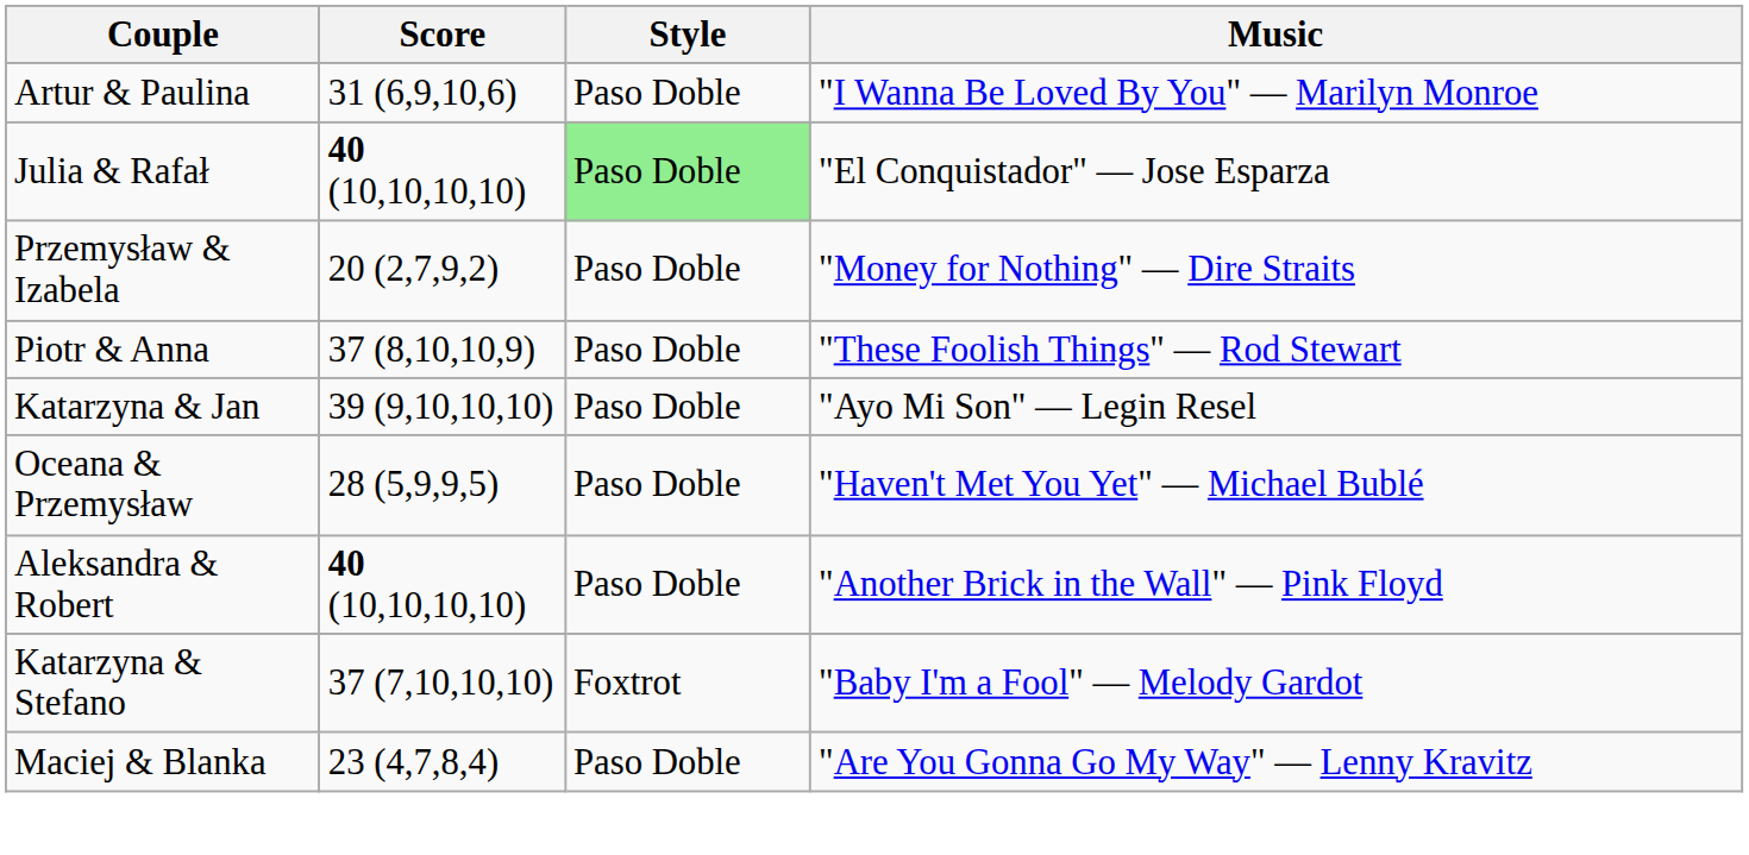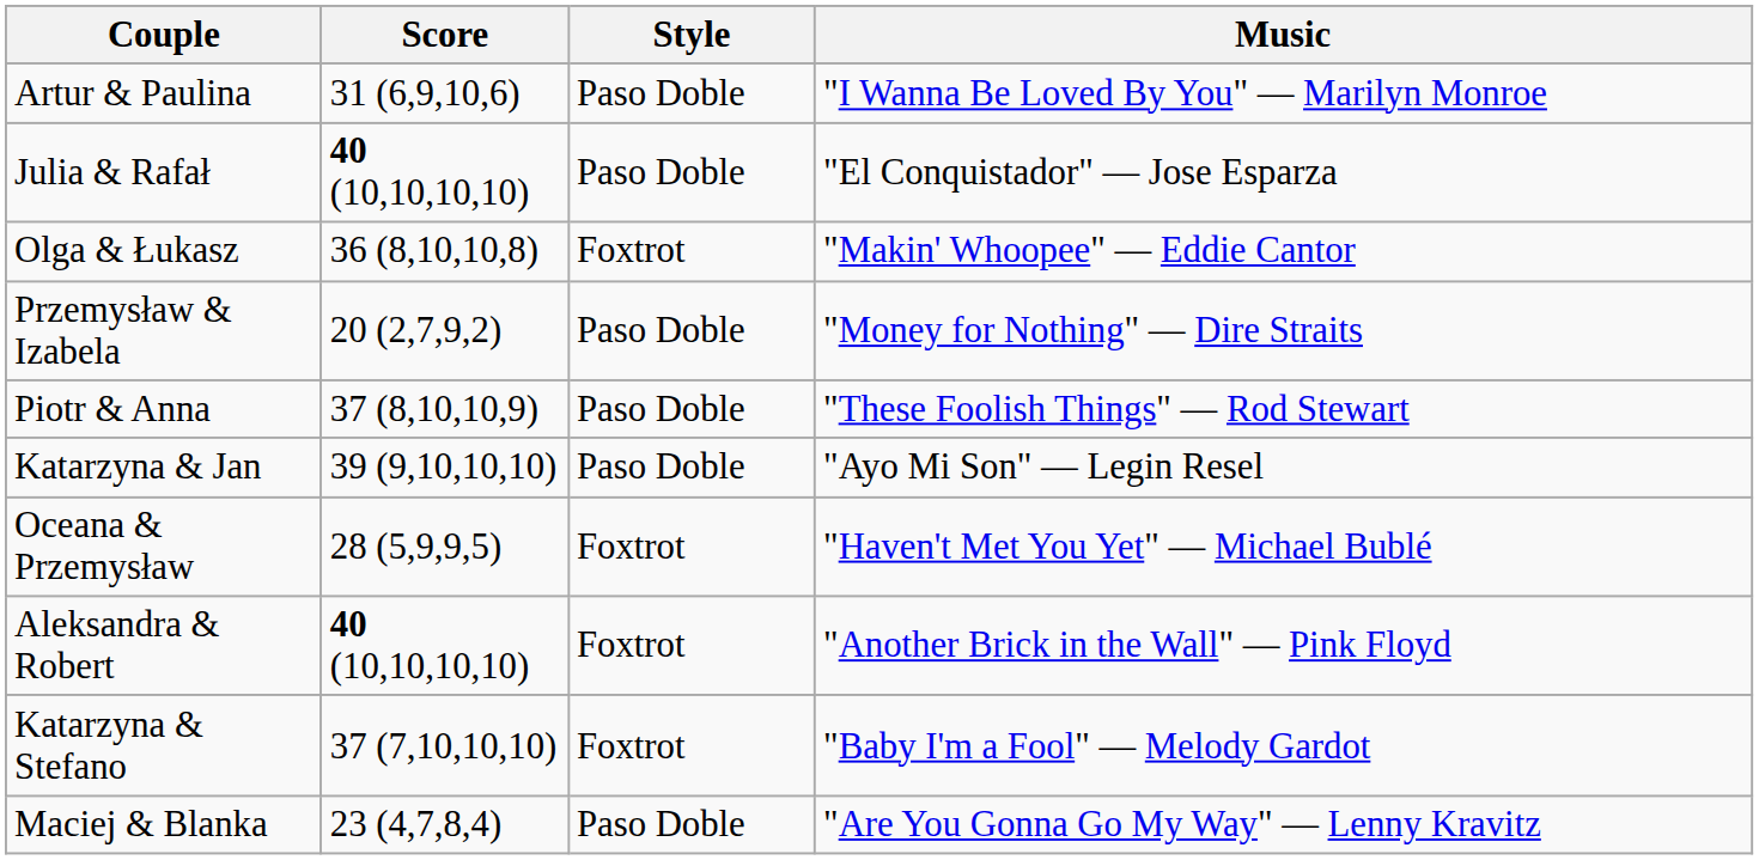Julia & Rafał | Style: lightgreen background -> no background
+ row: Olga & Łukasz | 36 (8,10,10,8) | Foxtrot | "Makin' Whoopee" — Eddie Cantor
Oceana & Przemysław | Style: Paso Doble -> Foxtrot
Aleksandra & Robert | Style: Paso Doble -> Foxtrot
